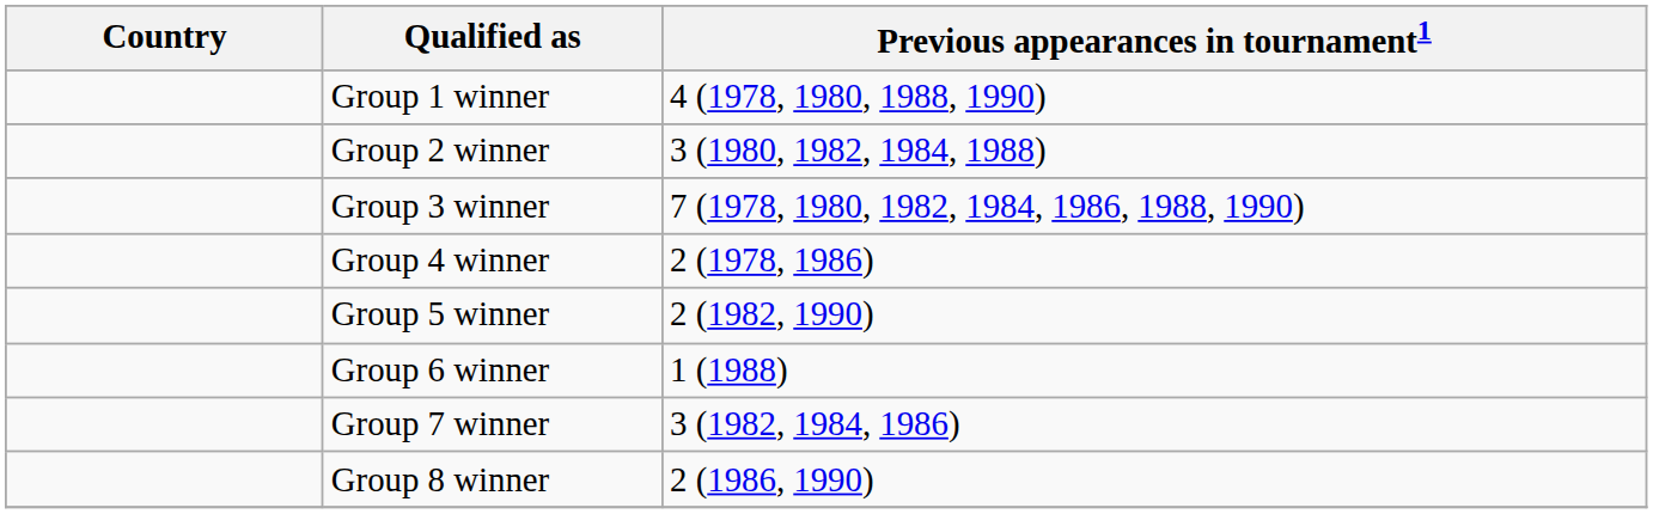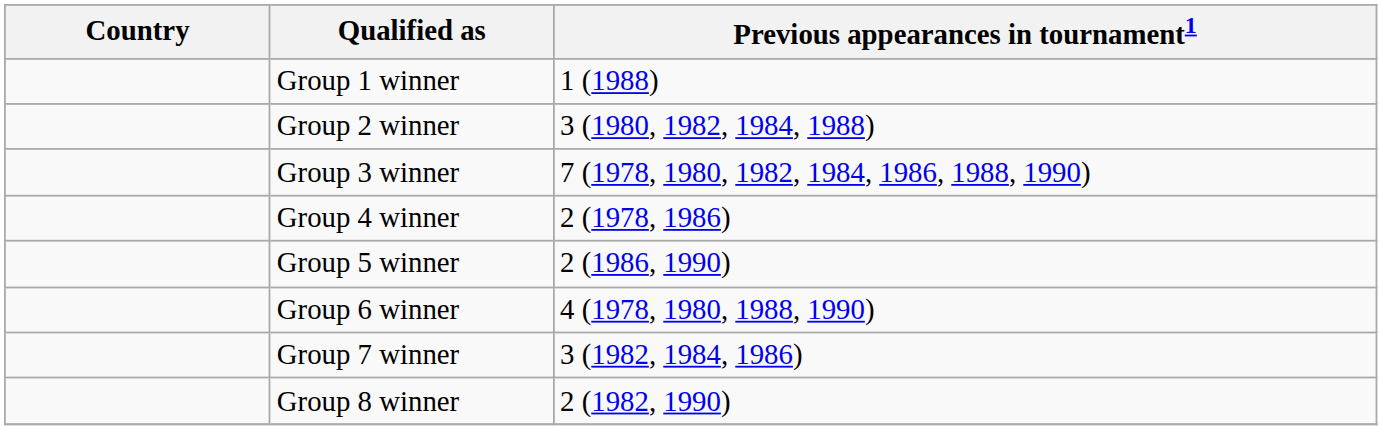Group 1 winner | Previous appearances in tournament1: 4 (1978, 1980, 1988, 1990) -> 1 (1988)
Group 5 winner | Previous appearances in tournament1: 2 (1982, 1990) -> 2 (1986, 1990)
Group 6 winner | Previous appearances in tournament1: 1 (1988) -> 4 (1978, 1980, 1988, 1990)
Group 8 winner | Previous appearances in tournament1: 2 (1986, 1990) -> 2 (1982, 1990)
